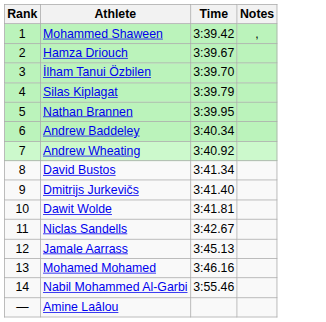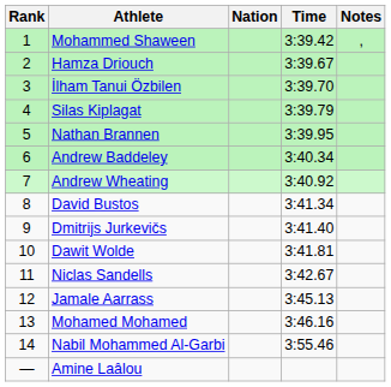+ column: Nation
